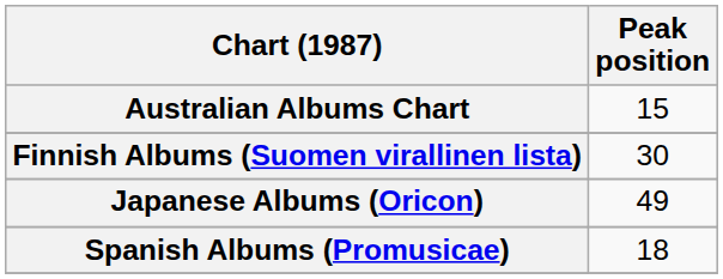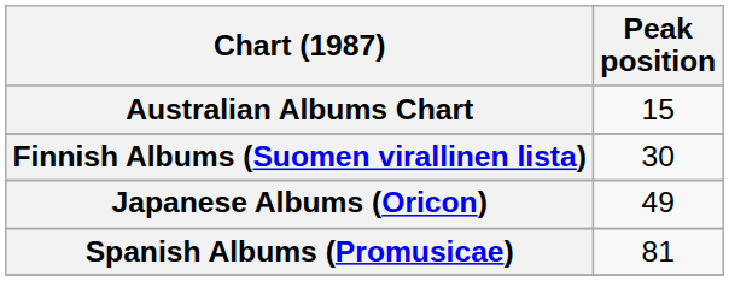Spanish Albums (Promusicae) | Peak position: 18 -> 81
